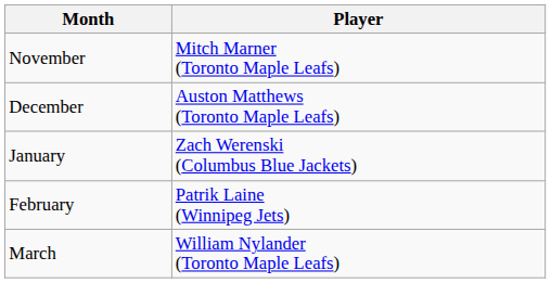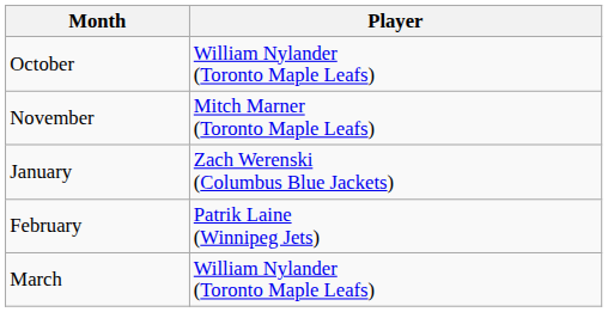+ row: October | William Nylander (Toronto Maple Leafs)
- row: December | Auston Matthews (Toronto Maple Leafs)
